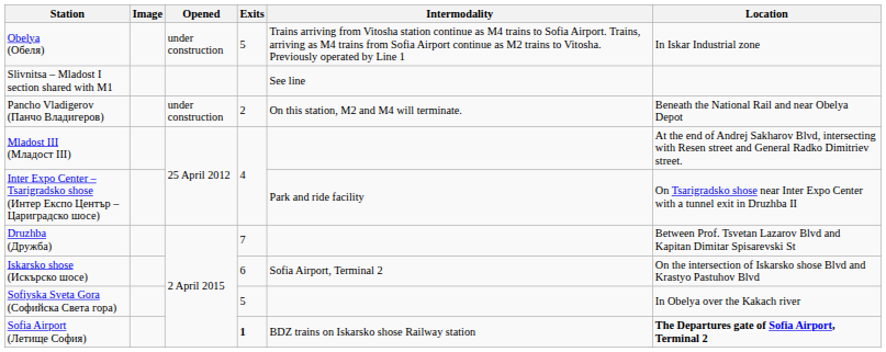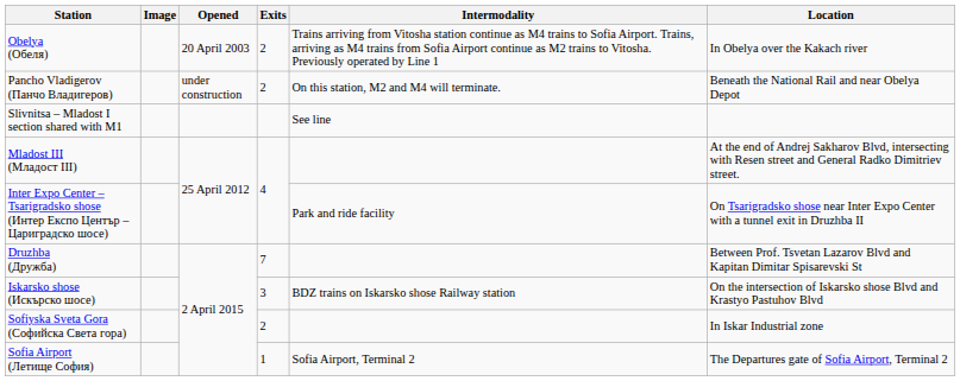Obelya (Обеля) | Opened: under construction -> 20 April 2003
Obelya (Обеля) | Exits: 5 -> 2
Obelya (Обеля) | Location: In Iskar Industrial zone -> In Obelya over the Kakach river
rows swapped: Pancho Vladigerov (Панчо Владигеров) <-> Slivnitsa – Mladost I section shared with M1
Iskarsko shose (Искърско шосе) | Exits: 6 -> 3
Iskarsko shose (Искърско шосе) | Intermodality: Sofia Airport, Terminal 2 -> BDZ trains on Iskarsko shose Railway station
Sofiyska Sveta Gora (Софийска Света гора) | Exits: 5 -> 2
Sofiyska Sveta Gora (Софийска Света гора) | Location: In Obelya over the Kakach river -> In Iskar Industrial zone
Sofia Airport (Летище София) | Exits: bold -> normal
Sofia Airport (Летище София) | Intermodality: BDZ trains on Iskarsko shose Railway station -> Sofia Airport, Terminal 2
Sofia Airport (Летище София) | Location: bold -> normal
